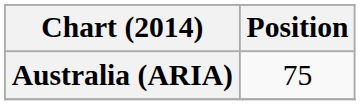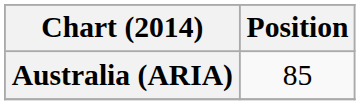Australia (ARIA) | Position: 75 -> 85
